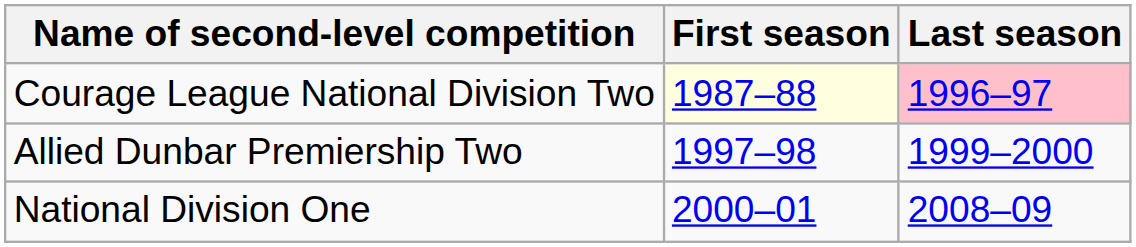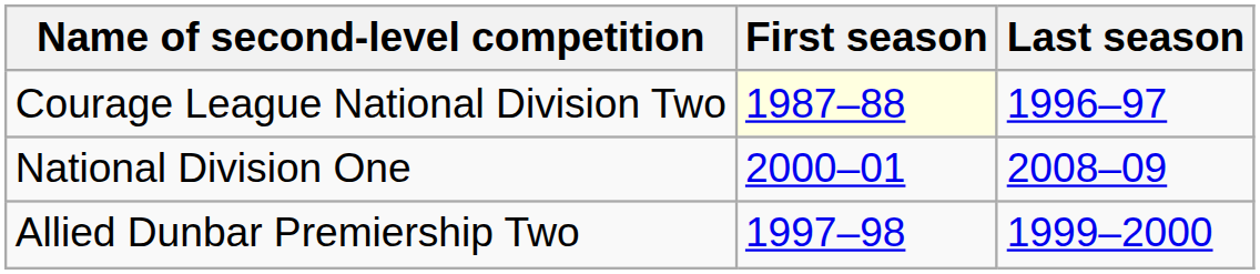Courage League National Division Two | Last season: pink background -> no background
rows swapped: Allied Dunbar Premiership Two <-> National Division One
